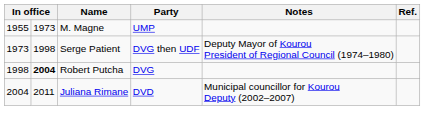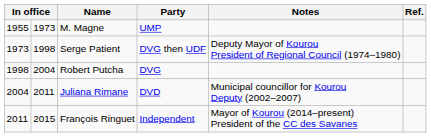Robert Putcha | column 2: bold -> normal
+ row: 2011 | 2015 | François Ringuet | Independent | Mayor of Kourou (2014–present) President of the CC des Savanes
